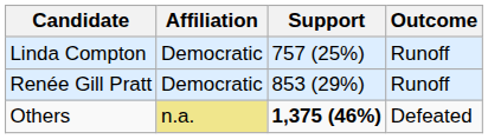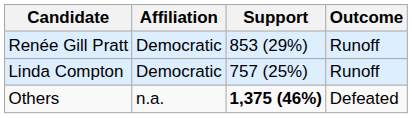rows swapped: Renée Gill Pratt <-> Linda Compton
Others | Affiliation: khaki background -> no background
